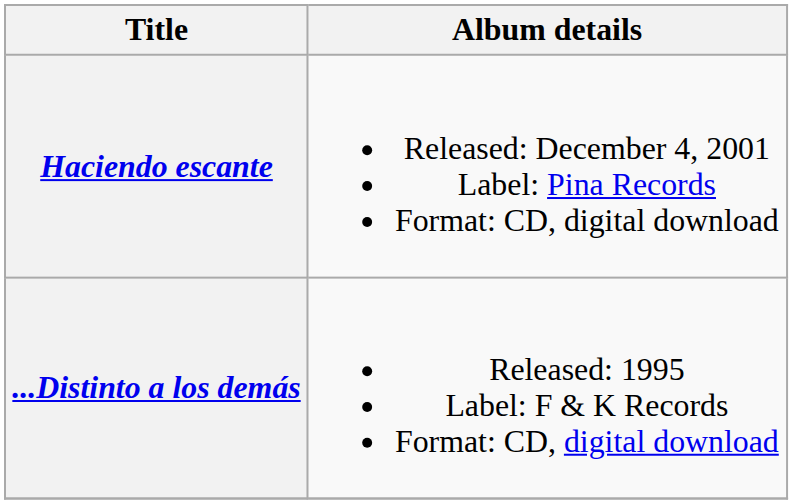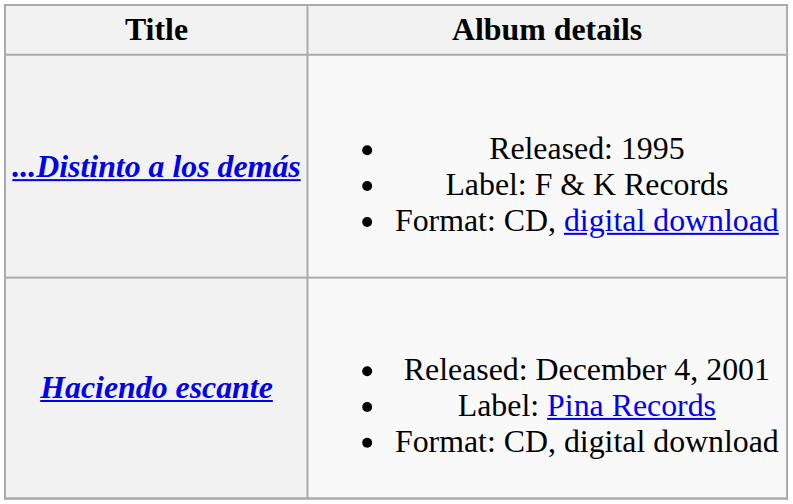rows swapped: ...Distinto a los demás <-> Haciendo escante
